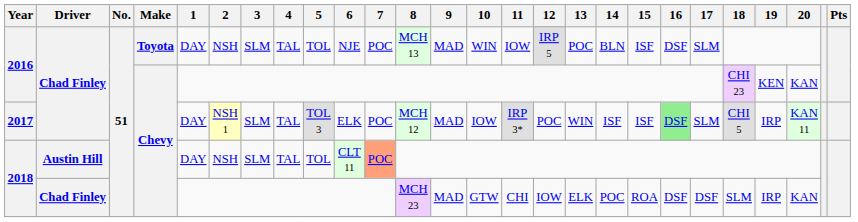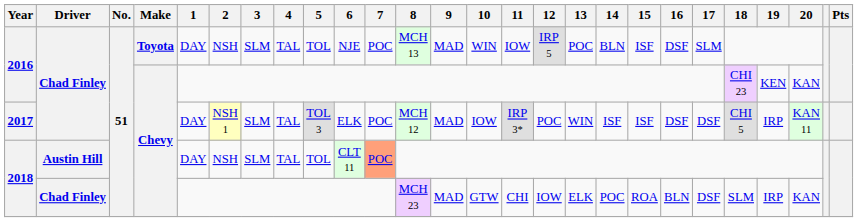2017 | 16: lightgreen background -> no background
2017 | 17: SLM -> DSF
2018 / Chad Finley | 16: DSF -> BLN
